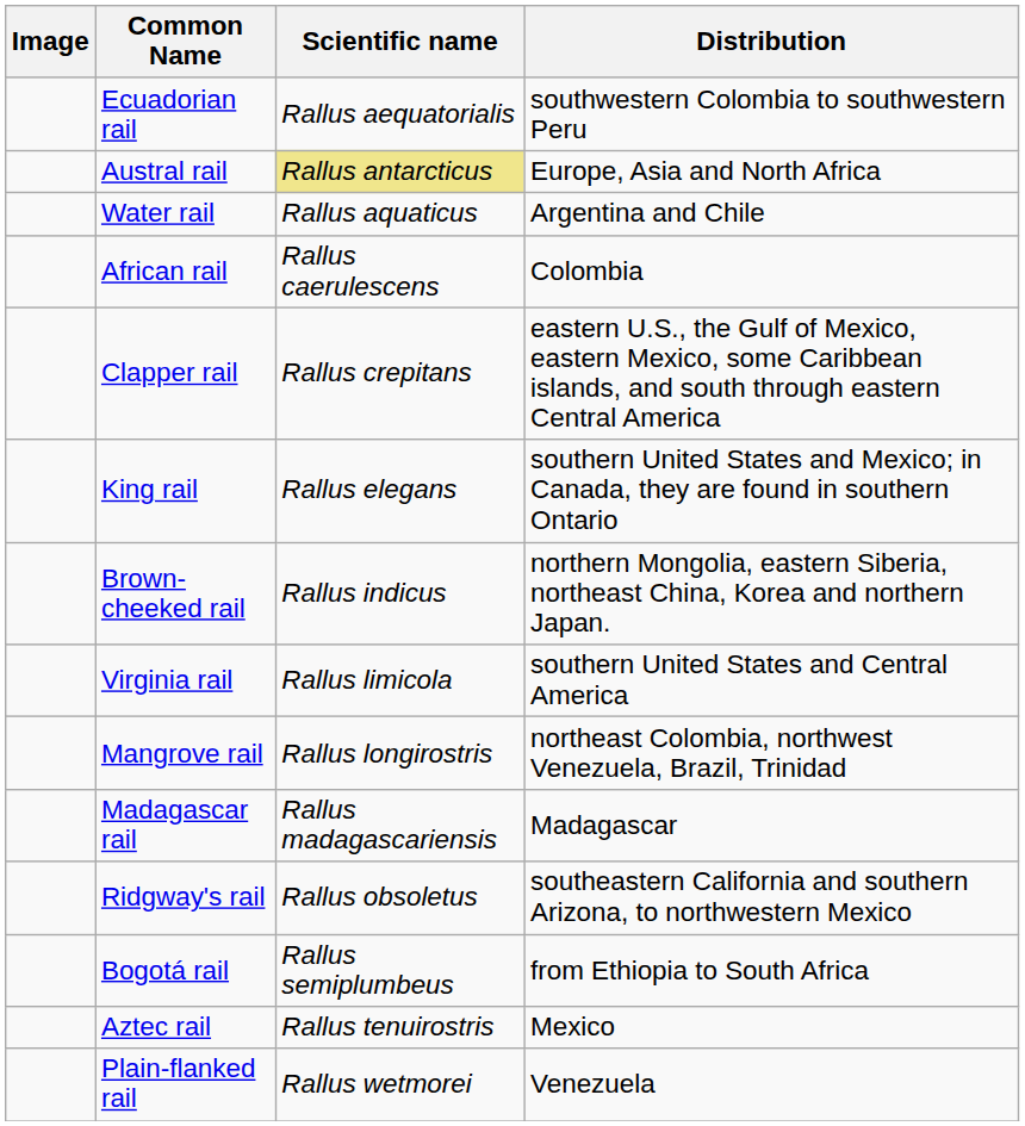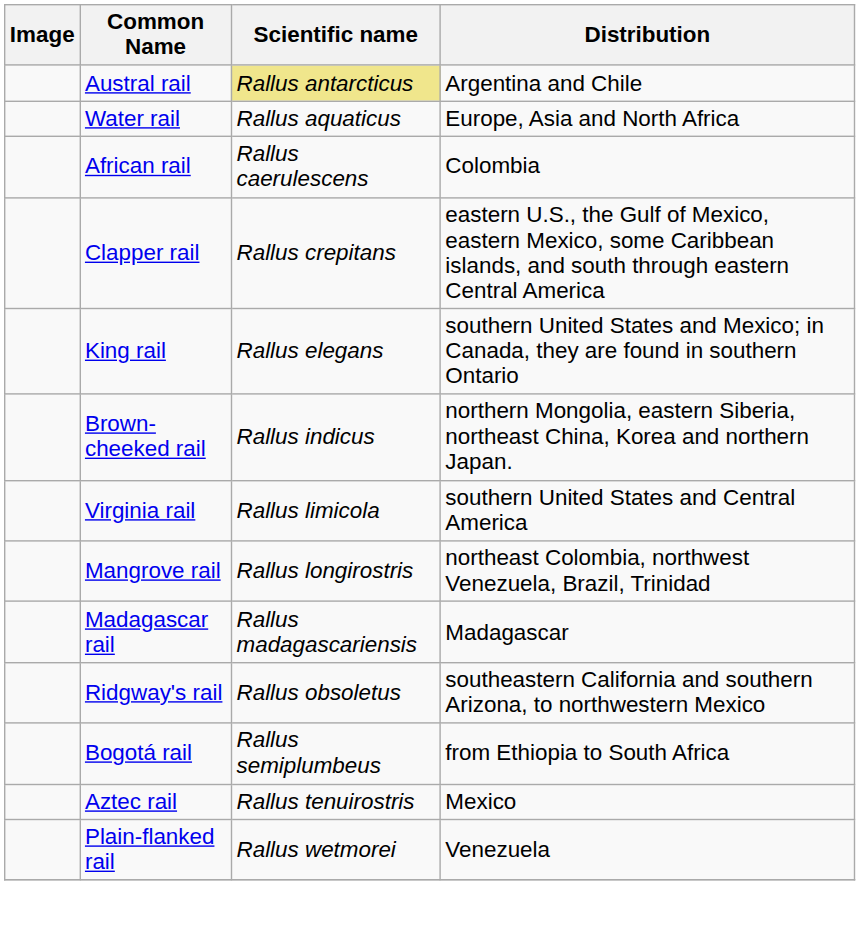- row: Ecuadorian rail | Rallus aequatorialis | southwestern Colombia to southwestern Peru
Austral rail | Distribution: Europe, Asia and North Africa -> Argentina and Chile
Water rail | Distribution: Argentina and Chile -> Europe, Asia and North Africa
